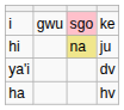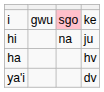hi | column 3: khaki background -> no background
rows swapped: ha <-> ya'i
